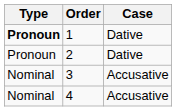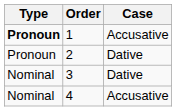1 | Case: Dative -> Accusative
3 | Case: Accusative -> Dative
